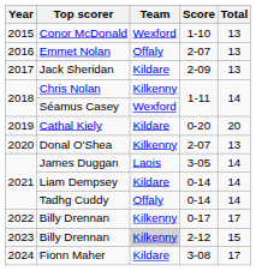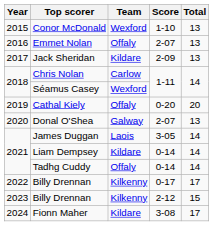Chris Nolan | Team: Kilkenny -> Carlow
Cathal Kiely | Team: Kildare -> Offaly
Donal O'Shea | Team: Kilkenny -> Galway
2023 / Billy Drennan | Team: lightgrey background -> no background
